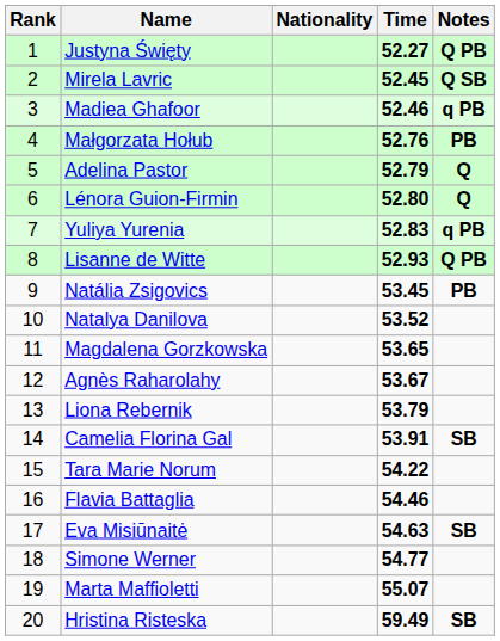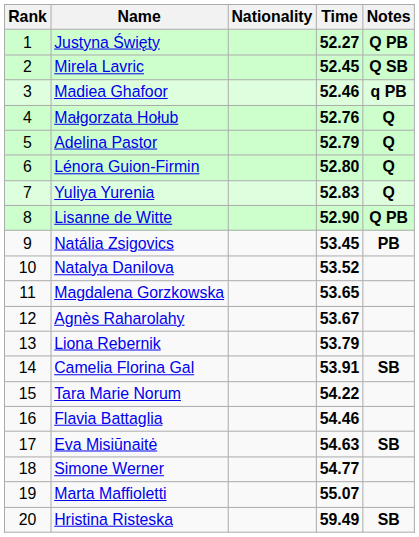Małgorzata Hołub | Notes: PB -> Q
Yuliya Yurenia | Notes: q PB -> Q
Lisanne de Witte | Time: 52.93 -> 52.90
